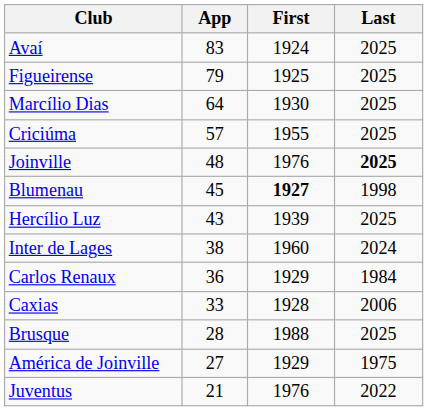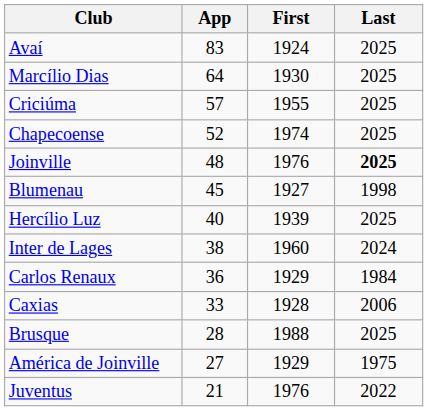- row: Figueirense | 79 | 1925 | 2025
+ row: Chapecoense | 52 | 1974 | 2025
Blumenau | First: bold -> normal
Hercílio Luz | App: 43 -> 40
